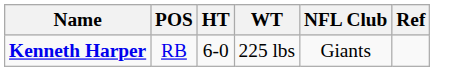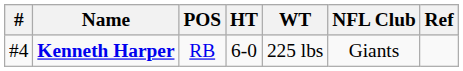+ column: # | #4
